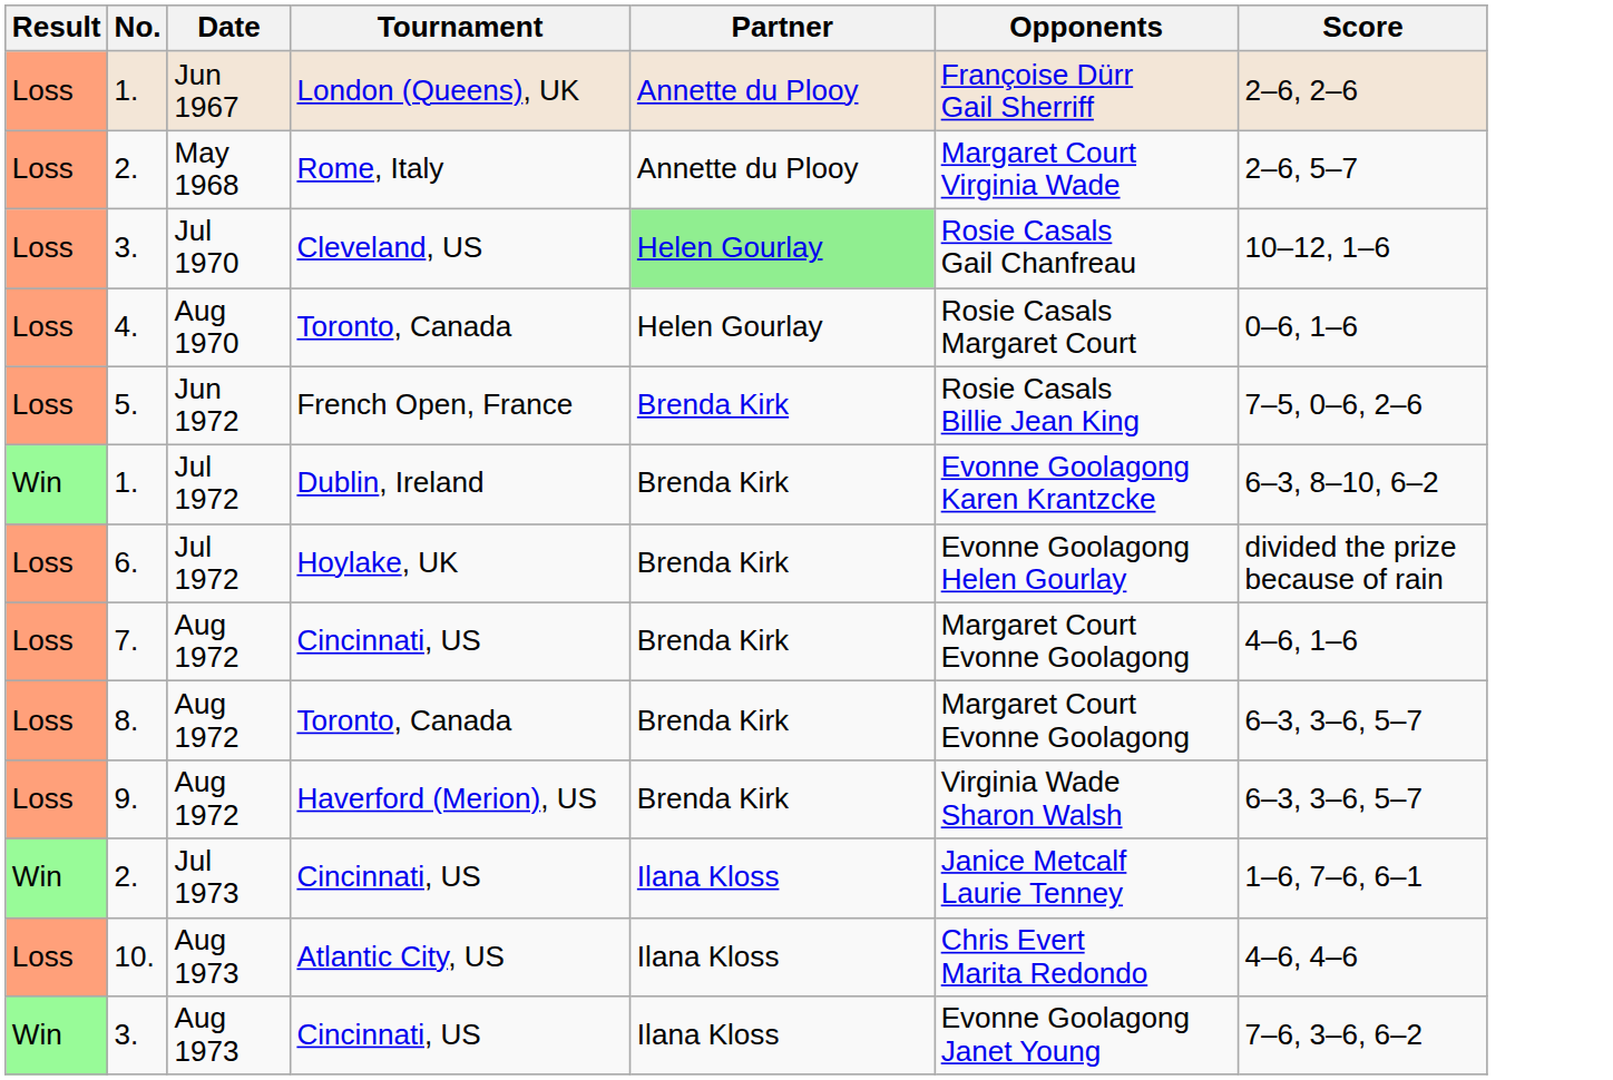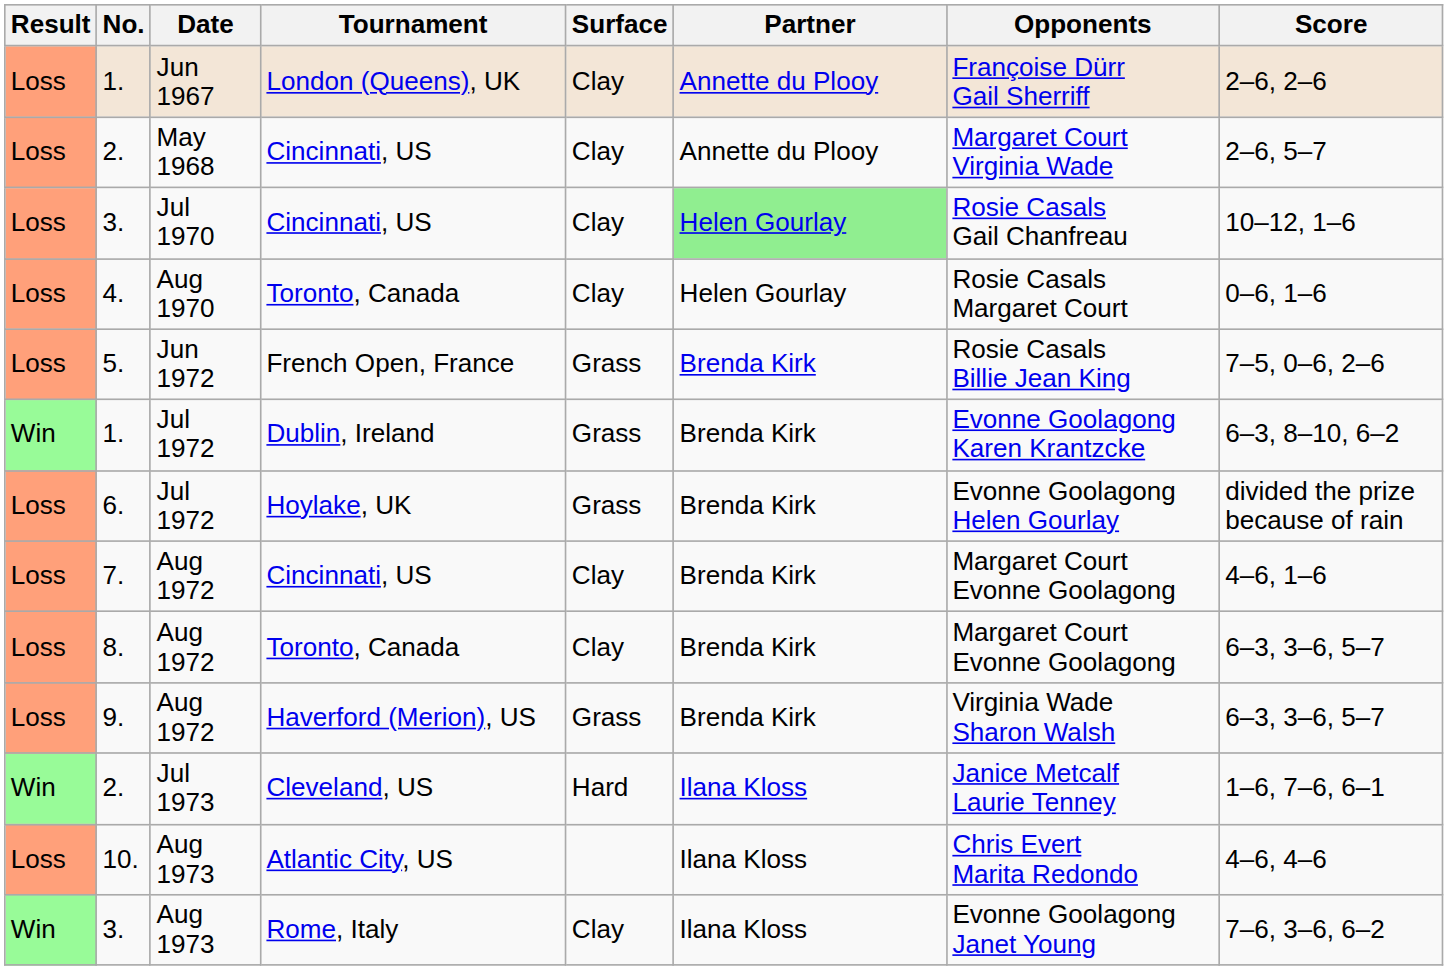+ column: Surface | Clay | Clay | Clay | Clay | Grass | Grass | Grass | Clay | Clay | Grass | Hard | Clay
2. / May 1968 | Tournament: Rome, Italy -> Cincinnati, US
3. / Jul 1970 | Tournament: Cleveland, US -> Cincinnati, US
2. / Jul 1973 | Tournament: Cincinnati, US -> Cleveland, US
3. / Aug 1973 | Tournament: Cincinnati, US -> Rome, Italy
